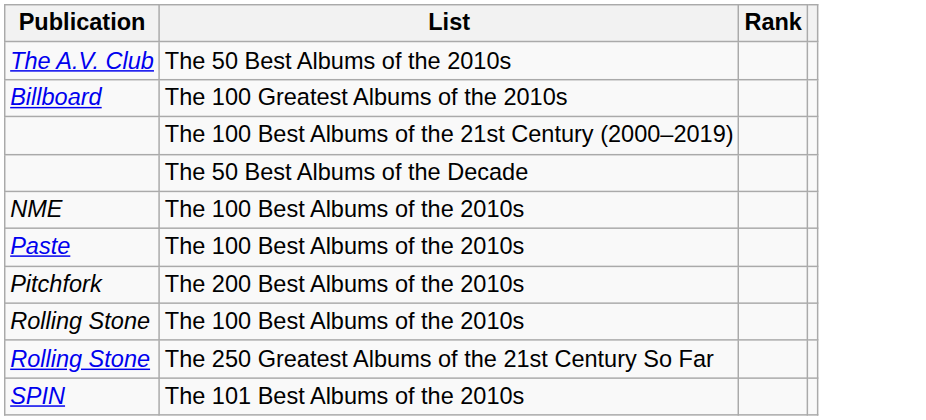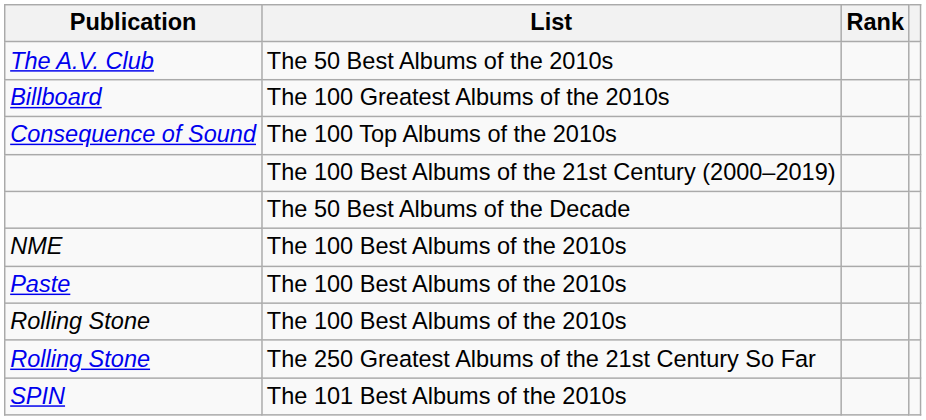+ row: Consequence of Sound | The 100 Top Albums of the 2010s
- row: Pitchfork | The 200 Best Albums of the 2010s
